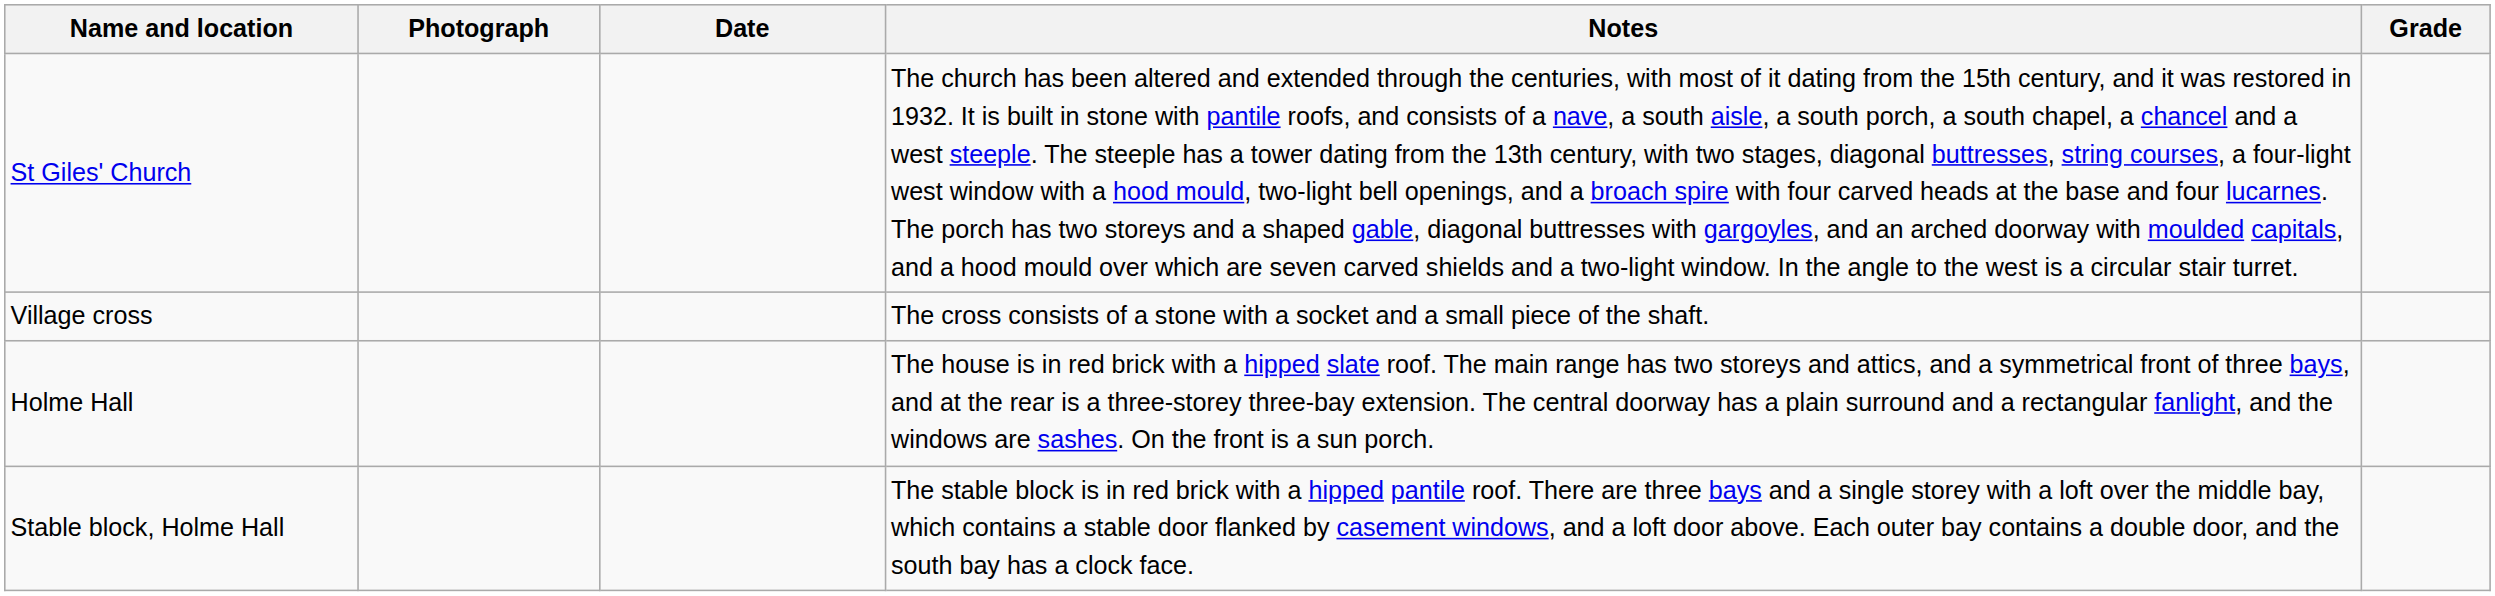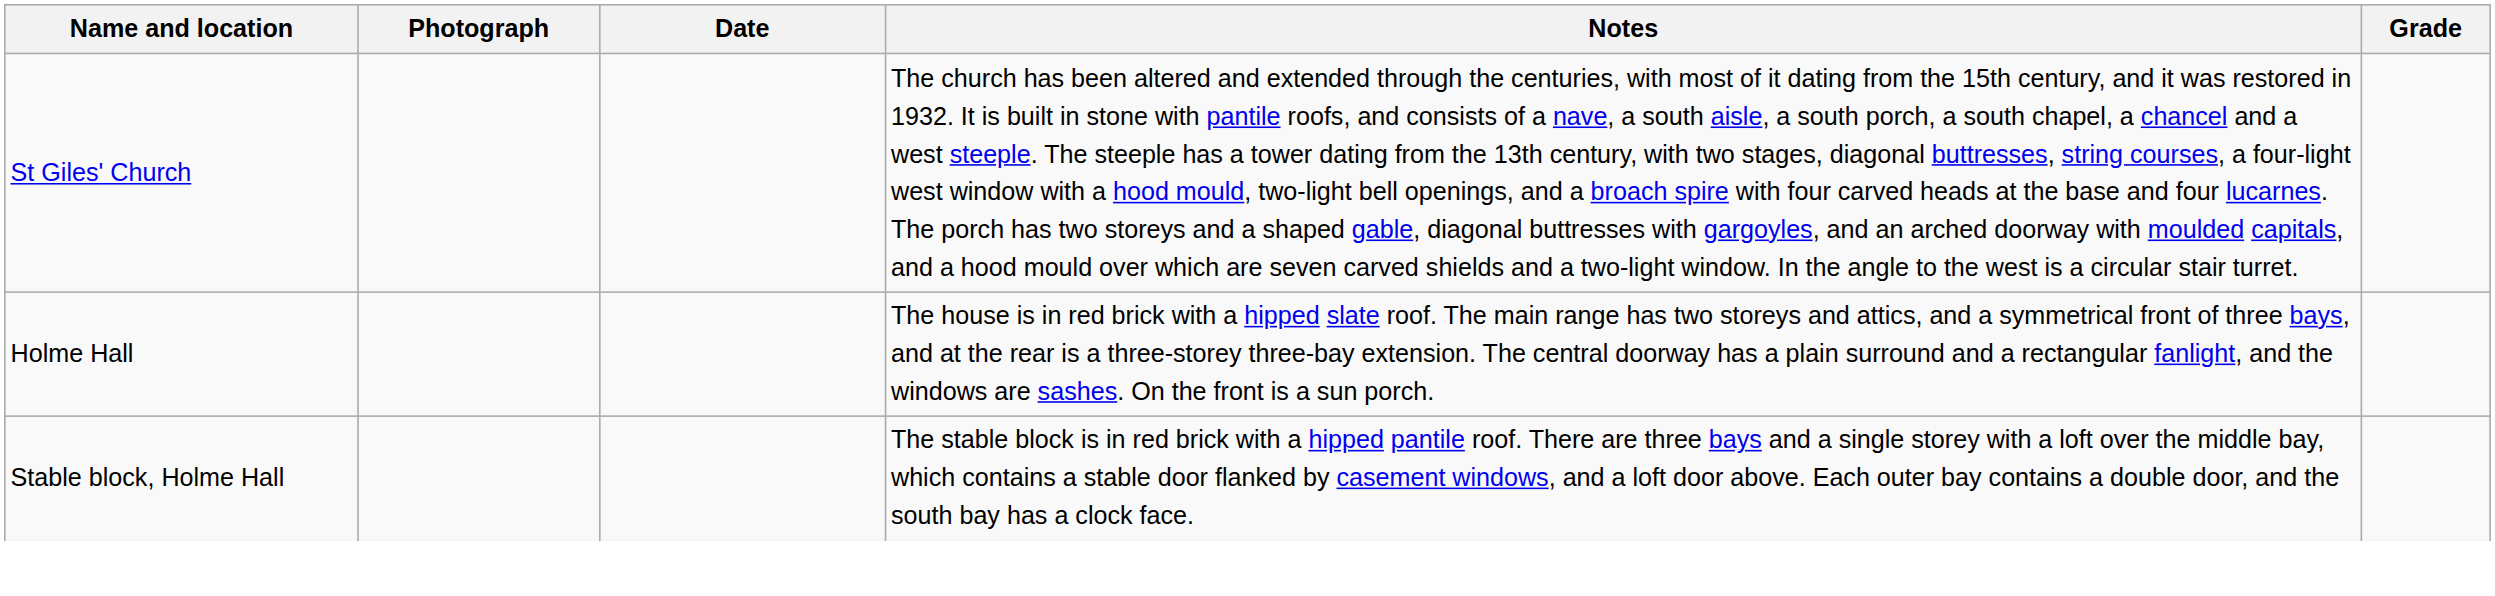- row: Village cross | The cross consists of a stone with a socket and a small piece of the shaft.
